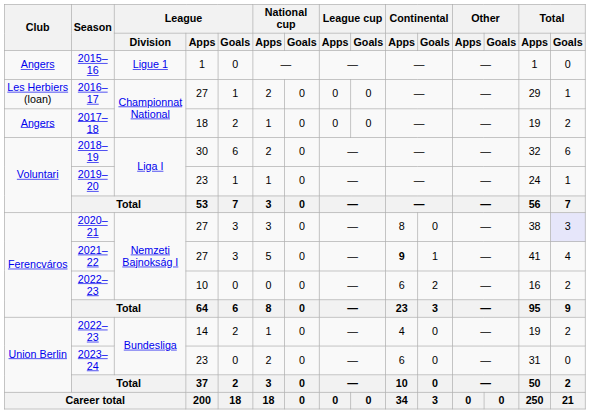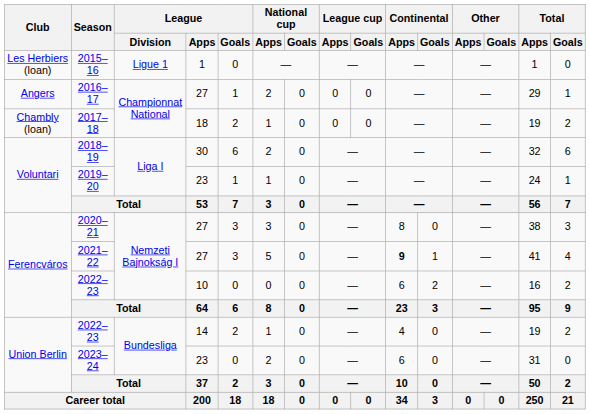2015–16 | Club: Angers -> Les Herbiers (loan)
2016–17 | Club: Les Herbiers (loan) -> Angers
2017–18 | Club: Angers -> Chambly (loan)
2020–21 | Total / Goals: lavender background -> no background
